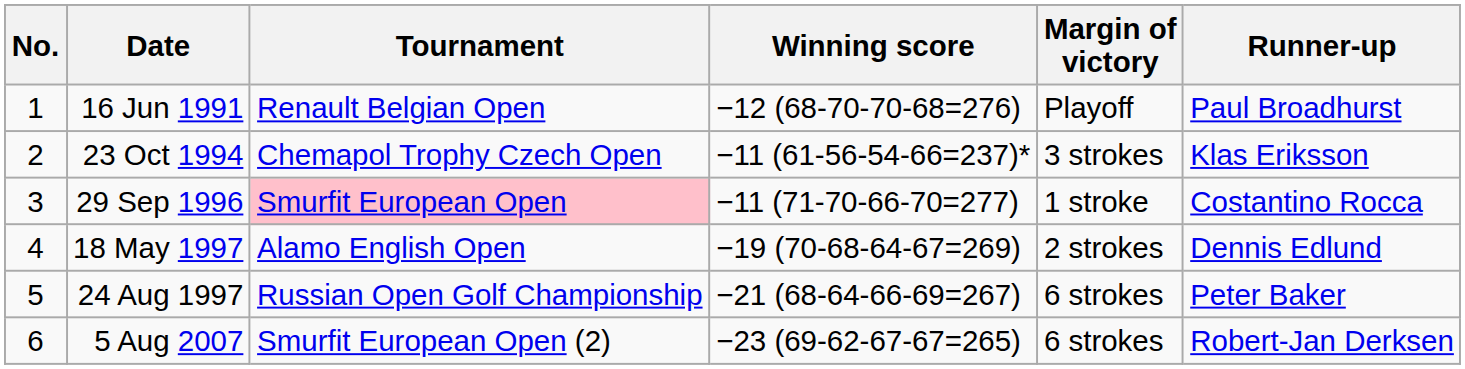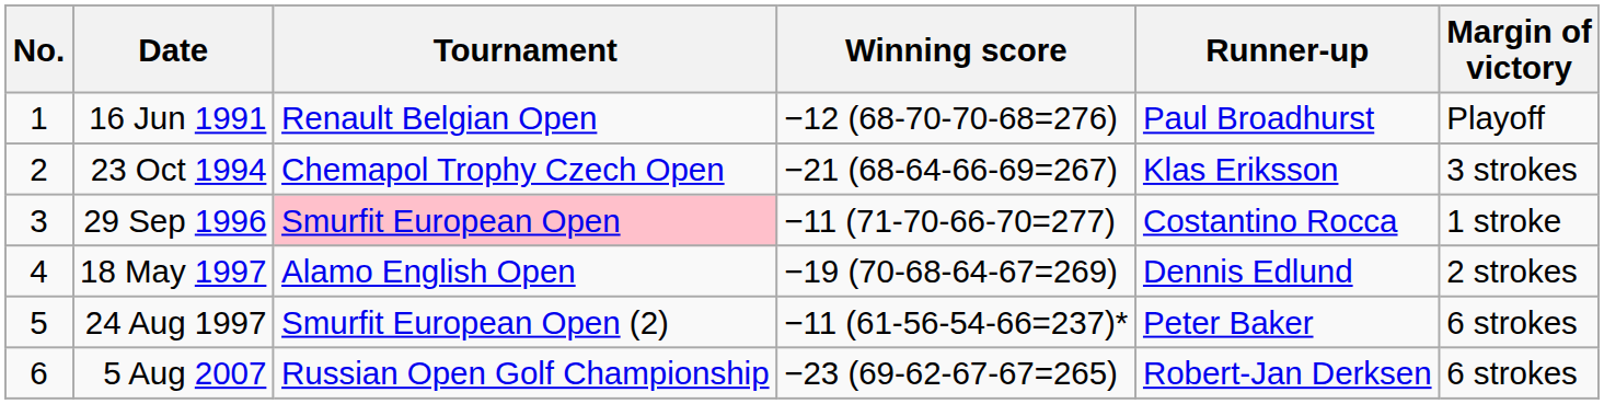columns swapped: Margin of victory <-> Runner-up
23 Oct 1994 | Winning score: −11 (61-56-54-66=237)* -> −21 (68-64-66-69=267)
24 Aug 1997 | Tournament: Russian Open Golf Championship -> Smurfit European Open (2)
24 Aug 1997 | Winning score: −21 (68-64-66-69=267) -> −11 (61-56-54-66=237)*
5 Aug 2007 | Tournament: Smurfit European Open (2) -> Russian Open Golf Championship
